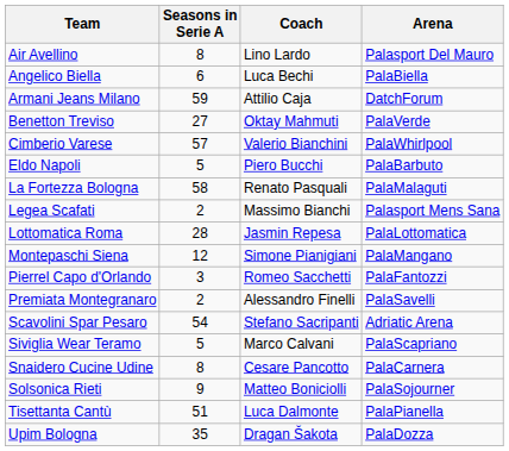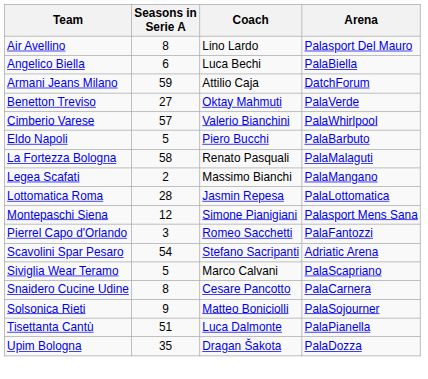Legea Scafati | Arena: Palasport Mens Sana -> PalaMangano
Montepaschi Siena | Arena: PalaMangano -> Palasport Mens Sana
- row: Premiata Montegranaro | 2 | Alessandro Finelli | PalaSavelli
